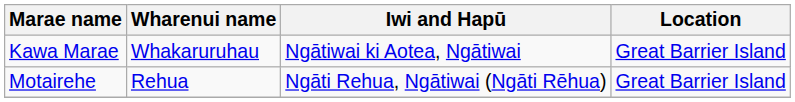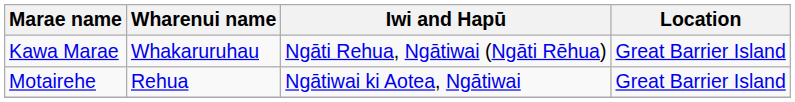Kawa Marae | Iwi and Hapū: Ngātiwai ki Aotea, Ngātiwai -> Ngāti Rehua, Ngātiwai (Ngāti Rēhua)
Motairehe | Iwi and Hapū: Ngāti Rehua, Ngātiwai (Ngāti Rēhua) -> Ngātiwai ki Aotea, Ngātiwai
